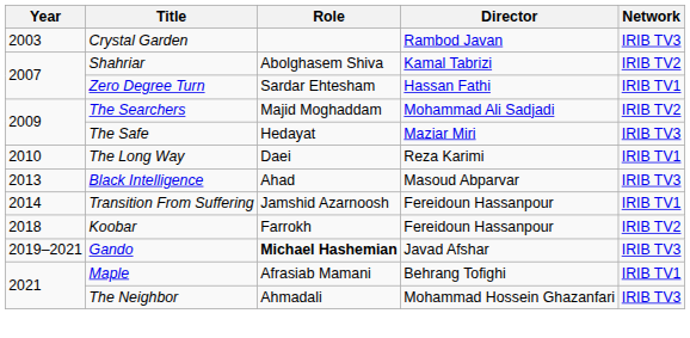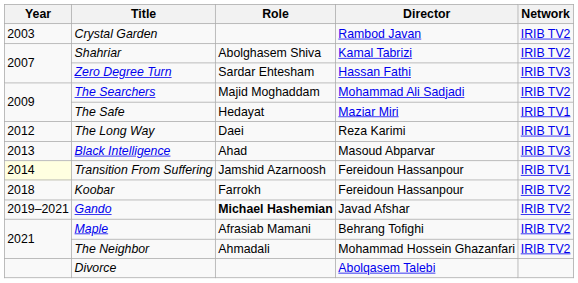Crystal Garden | Network: IRIB TV3 -> IRIB TV2
Zero Degree Turn | Network: IRIB TV1 -> IRIB TV3
The Safe | Network: IRIB TV3 -> IRIB TV1
The Long Way | Year: 2010 -> 2012
Transition From Suffering | Year: no background -> lightyellow background
Gando | Network: IRIB TV3 -> IRIB TV2
Maple | Network: IRIB TV1 -> IRIB TV2
The Neighbor | Network: IRIB TV3 -> IRIB TV2
+ row: Divorce | Abolqasem Talebi
